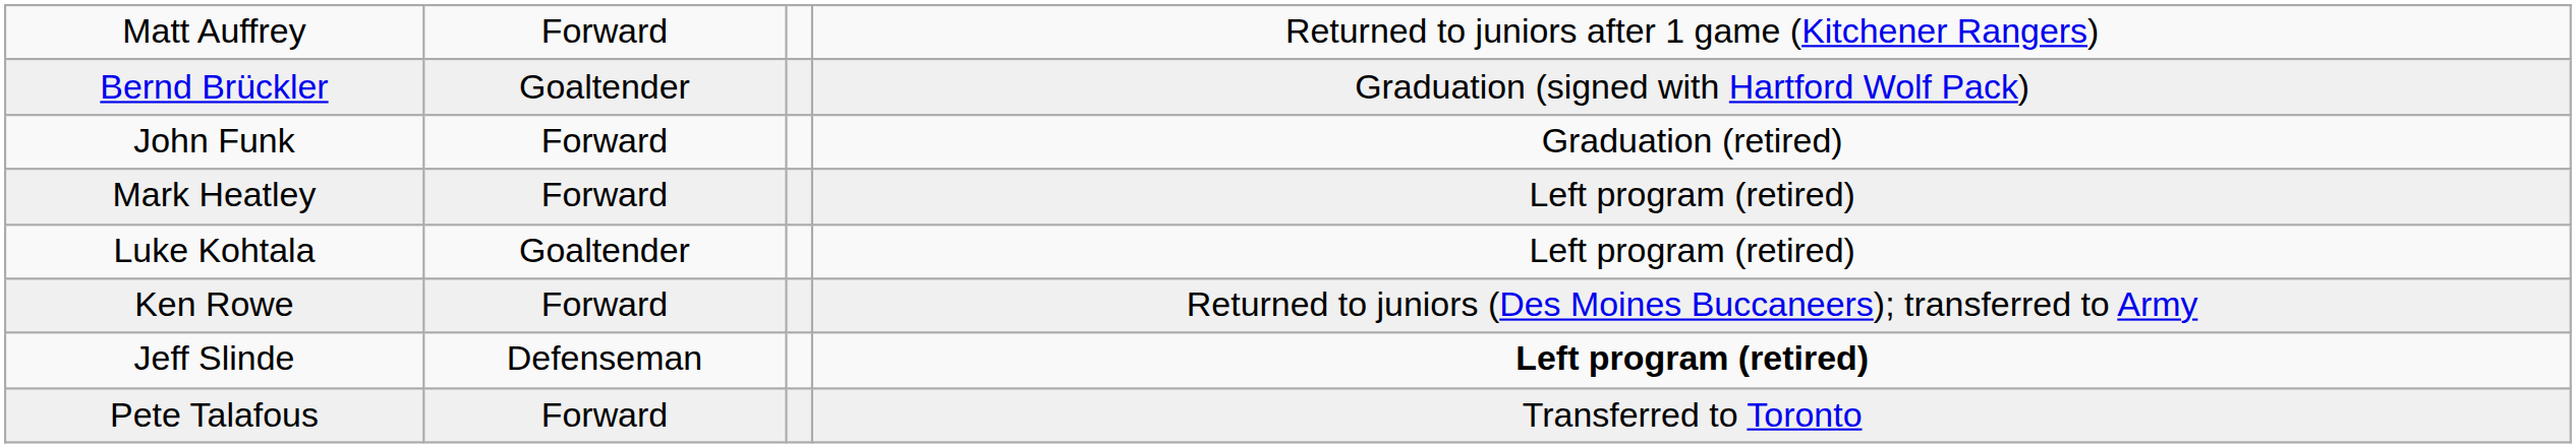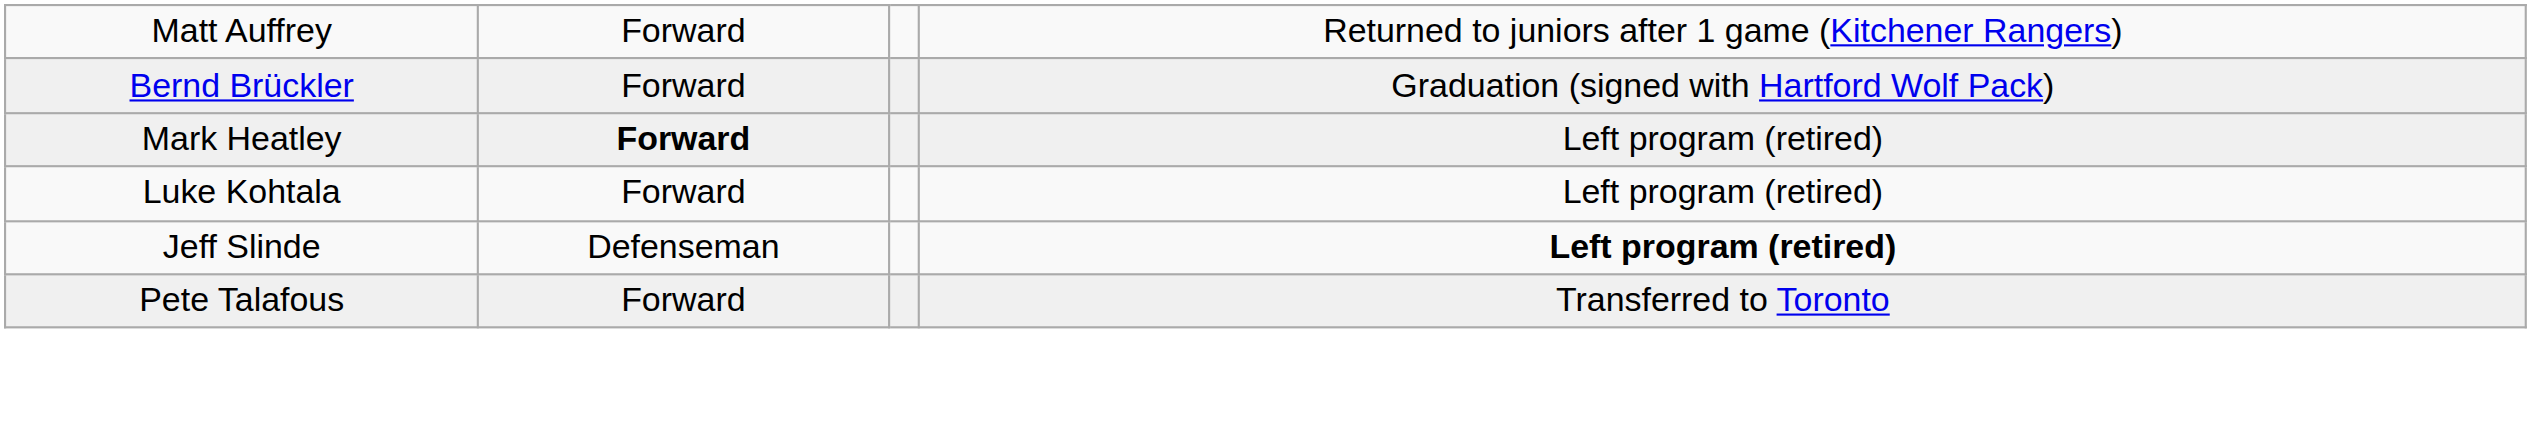Bernd Brückler | column 2: Goaltender -> Forward
- row: John Funk | Forward | Graduation (retired)
Mark Heatley | column 2: normal -> bold
Luke Kohtala | column 2: Goaltender -> Forward
- row: Ken Rowe | Forward | Returned to juniors (Des Moines Buccaneers); transferred to Army
